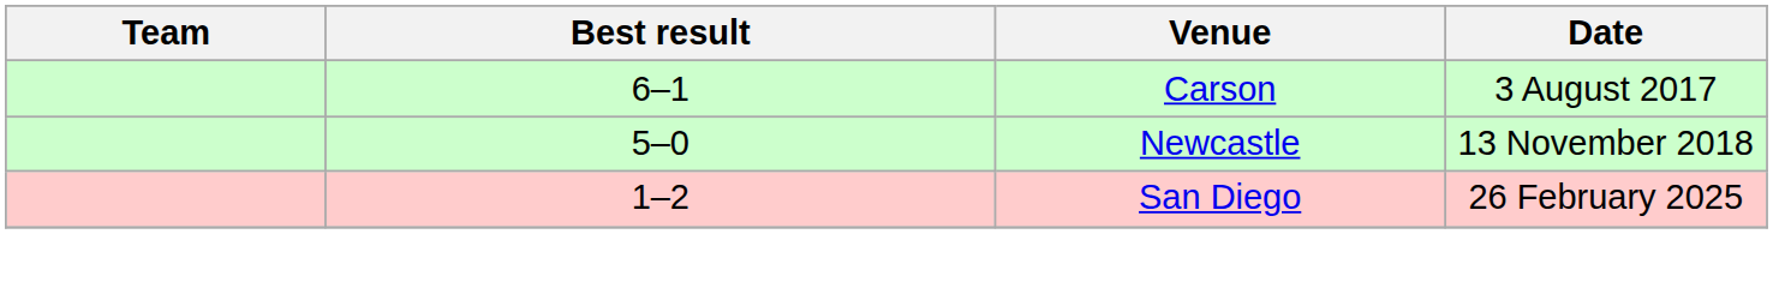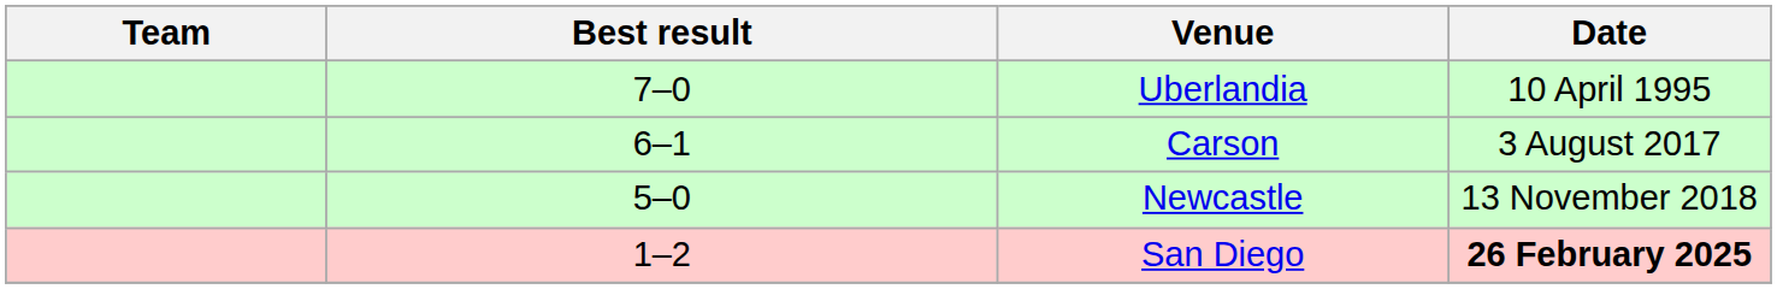+ row: 7–0 | Uberlandia | 10 April 1995
San Diego | Date: normal -> bold
